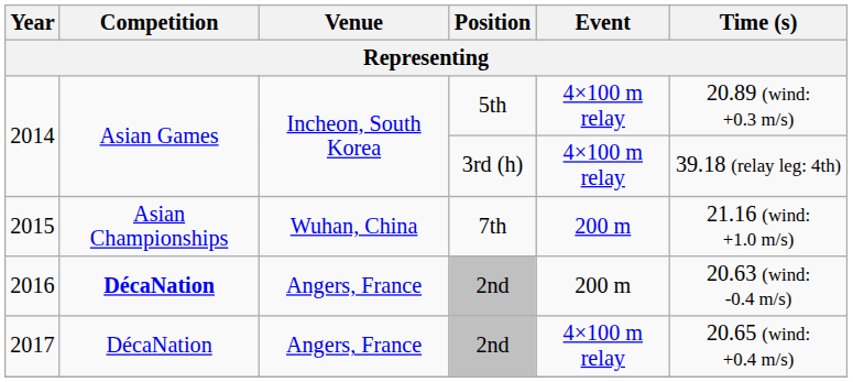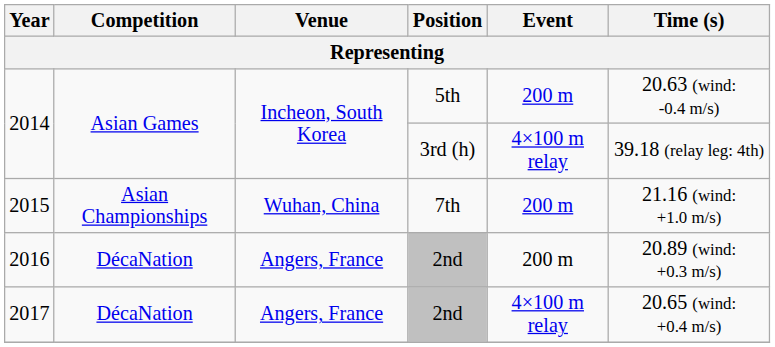2014 / 5th | Event: 4×100 m relay -> 200 m
2014 / 5th | Time (s): 20.89 (wind: +0.3 m/s) -> 20.63 (wind: -0.4 m/s)
2016 | Competition: bold -> normal
2016 | Time (s): 20.63 (wind: -0.4 m/s) -> 20.89 (wind: +0.3 m/s)
